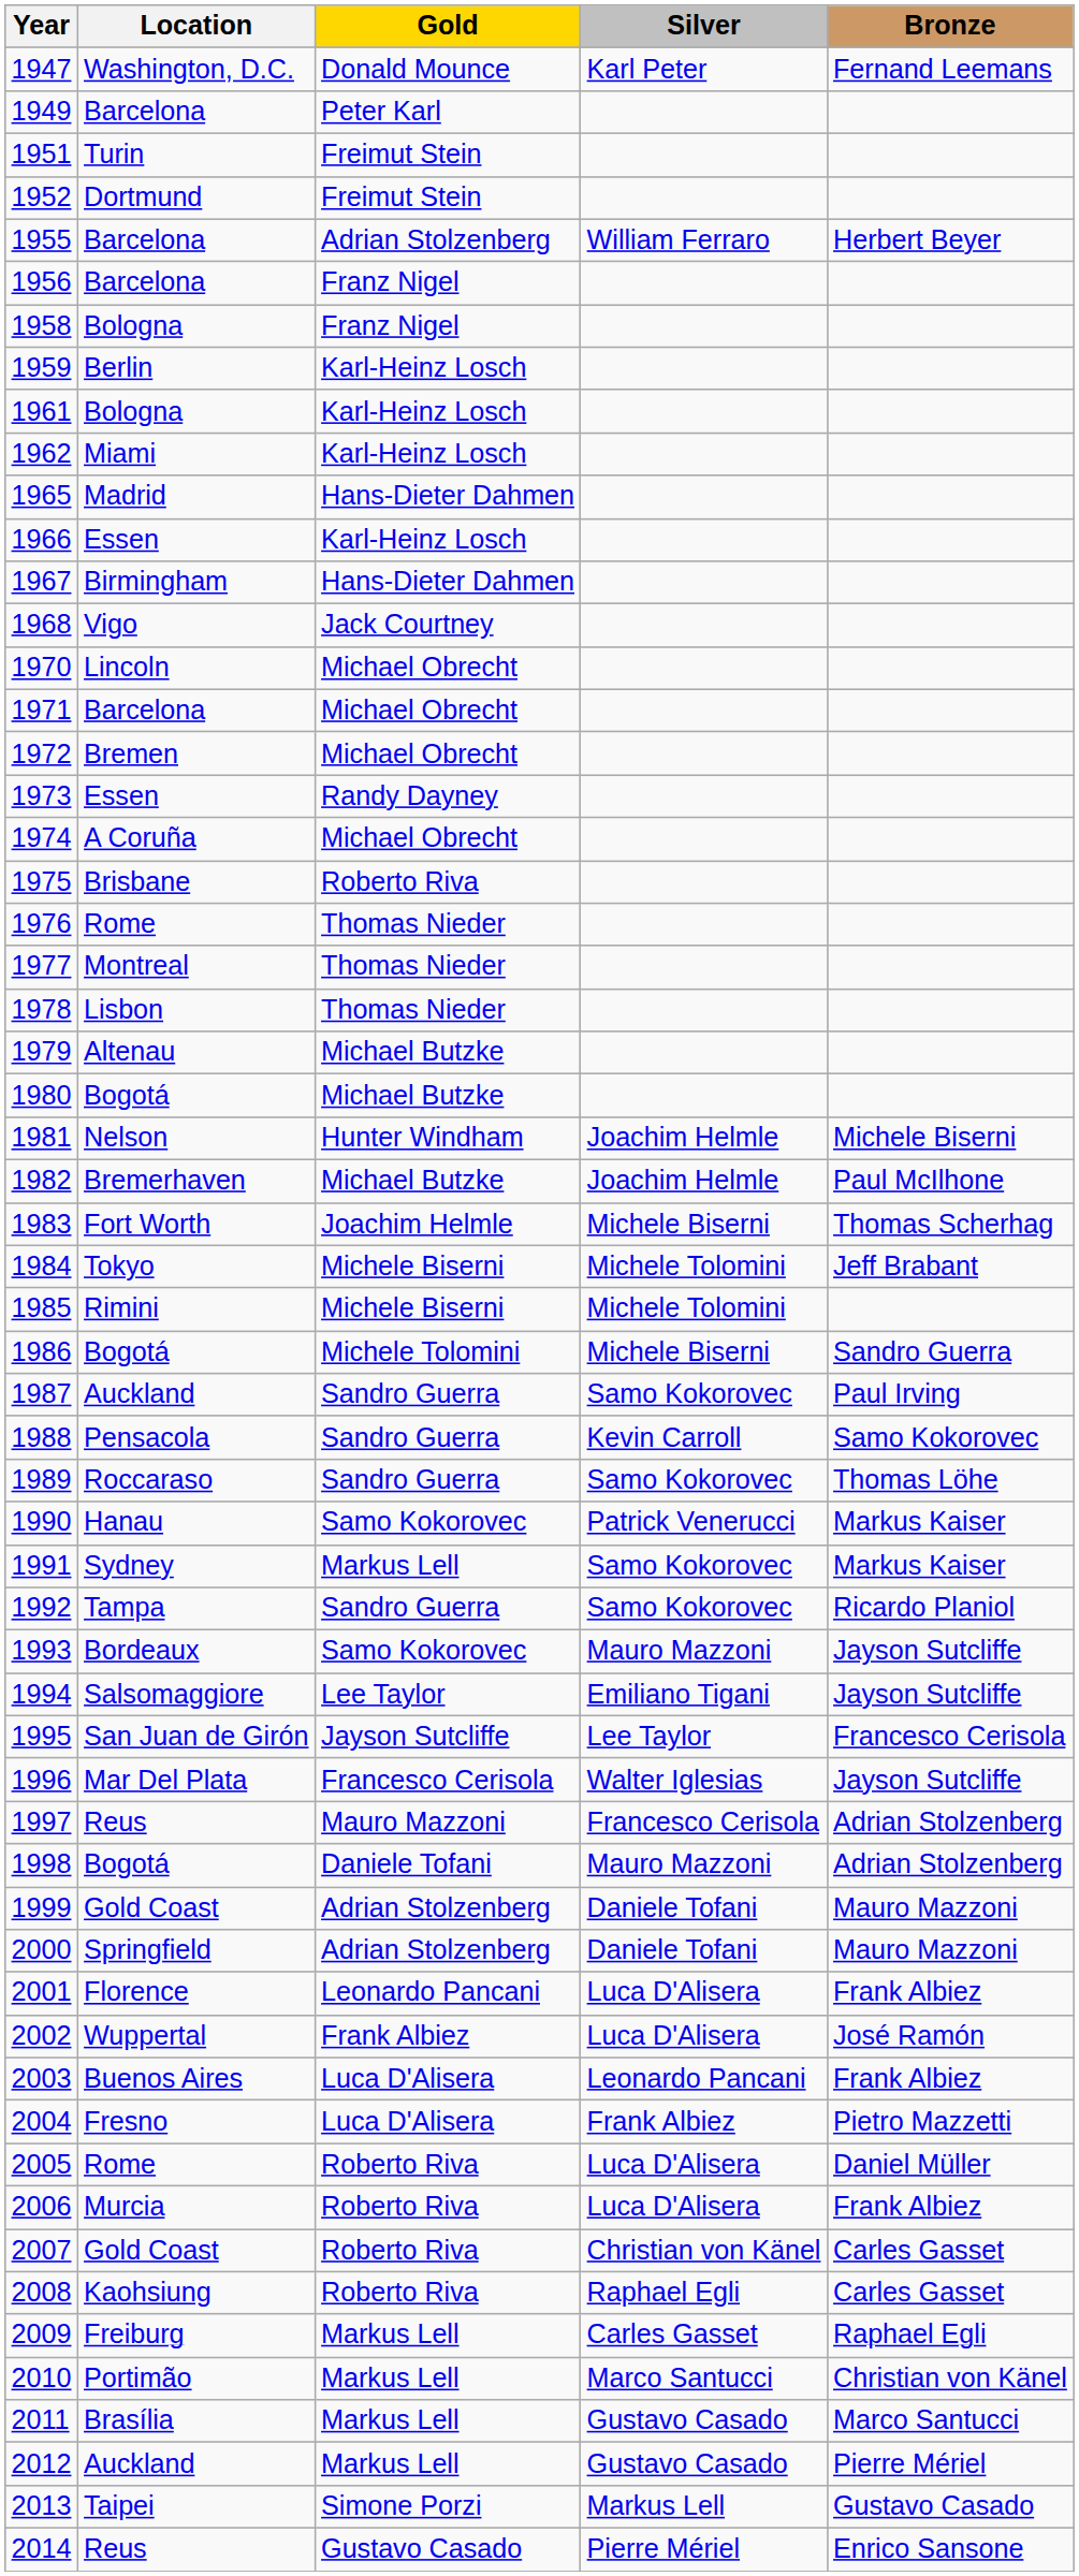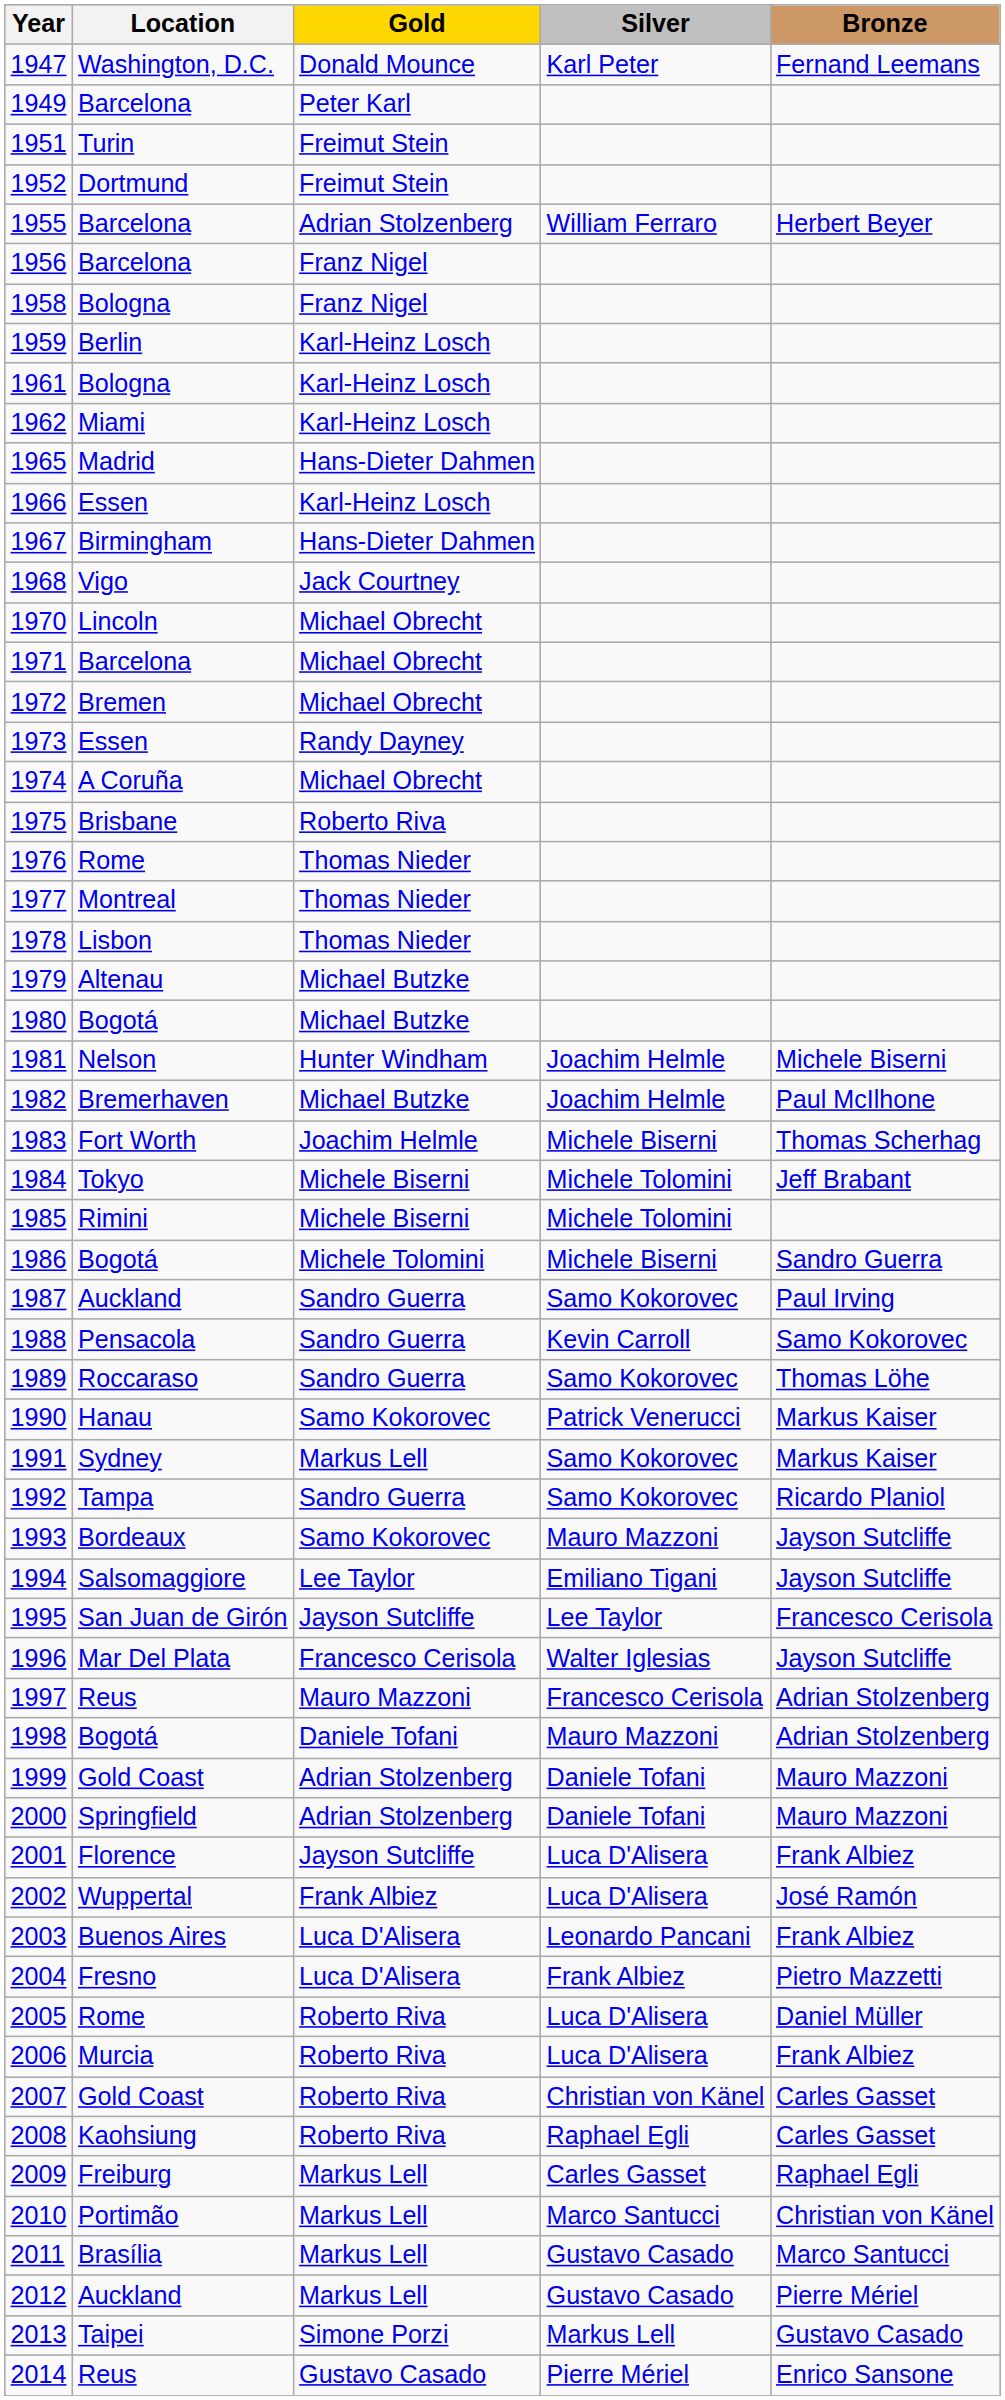2001 | Gold: Leonardo Pancani -> Jayson Sutcliffe
